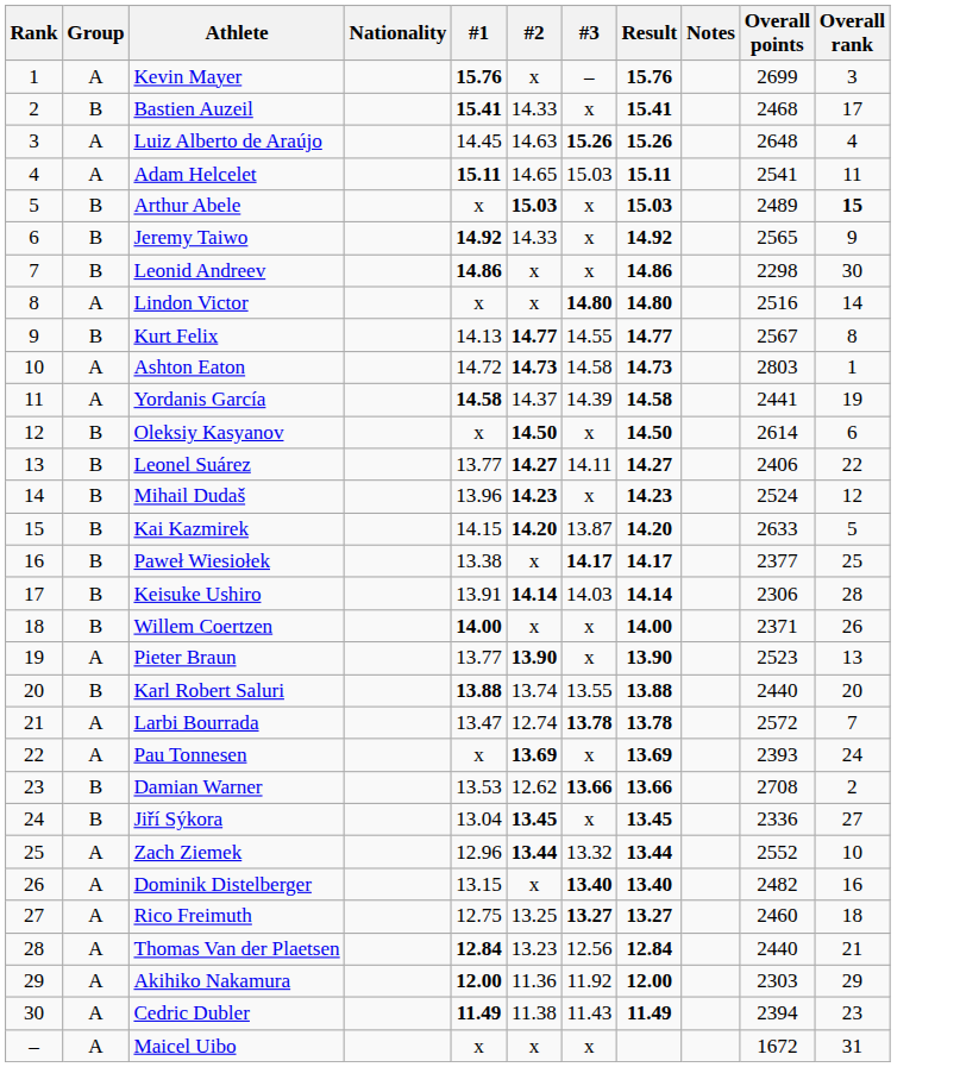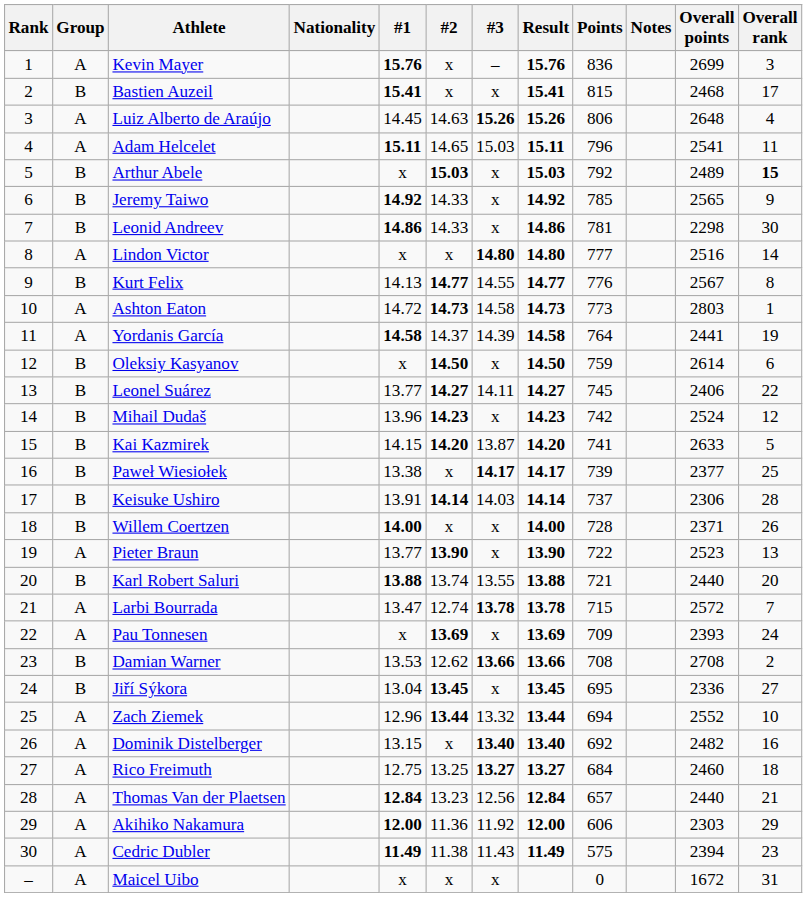+ column: Points | 836 | 815 | 806 | 796 | 792 | 785 | 781 | 777 | 776 | 773 | 764 | 759 | 745 | 742 | 741 | 739 | 737 | 728 | 722 | 721 | 715 | 709 | 708 | 695 | 694 | 692 | 684 | 657 | 606 | 575 | 0
Bastien Auzeil | #2: 14.33 -> x
Leonid Andreev | #2: x -> 14.33
